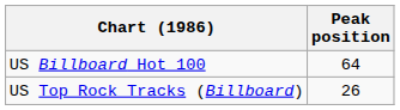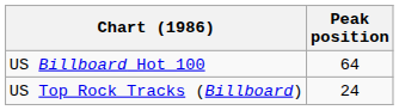US Top Rock Tracks (Billboard) | Peak position: 26 -> 24
